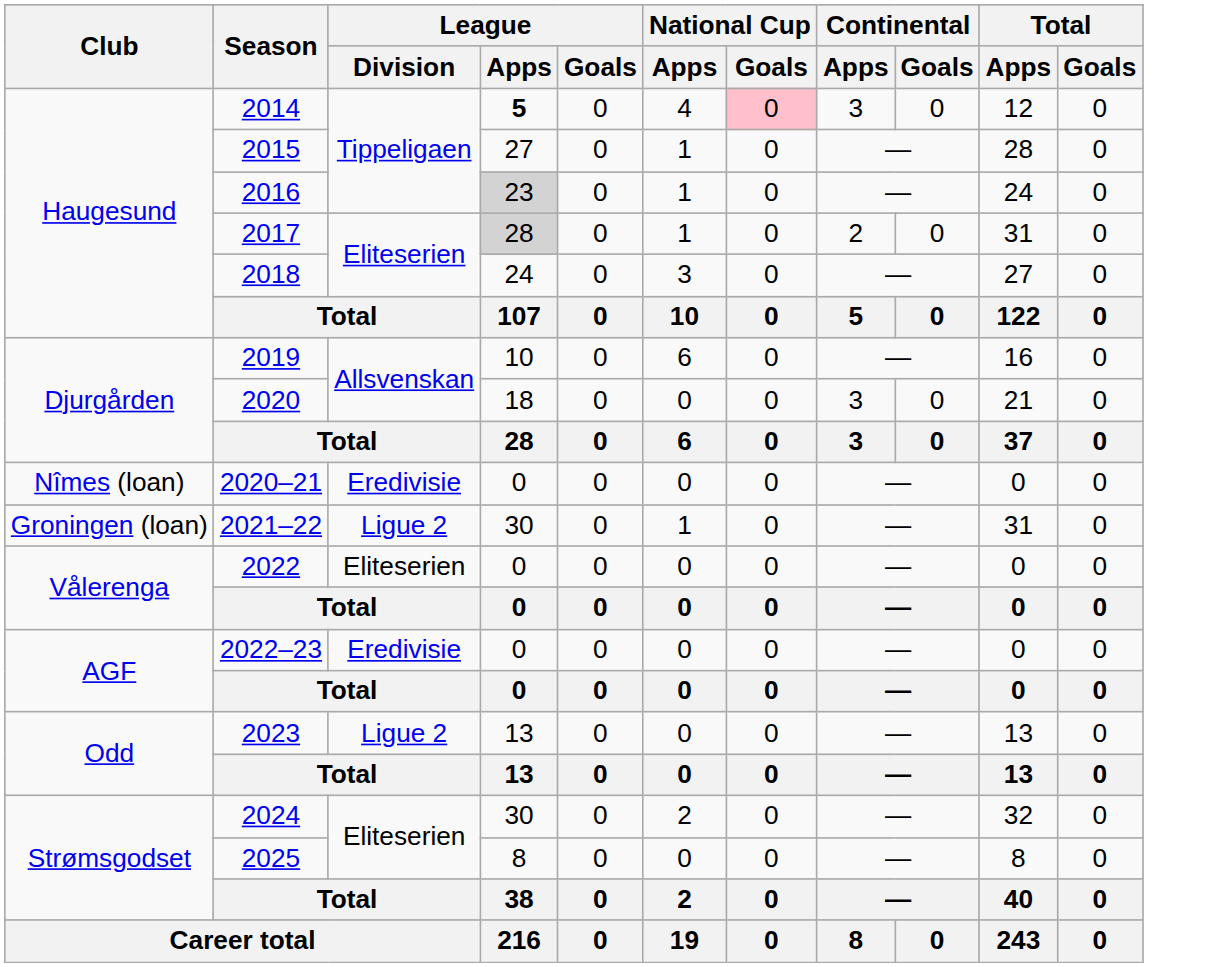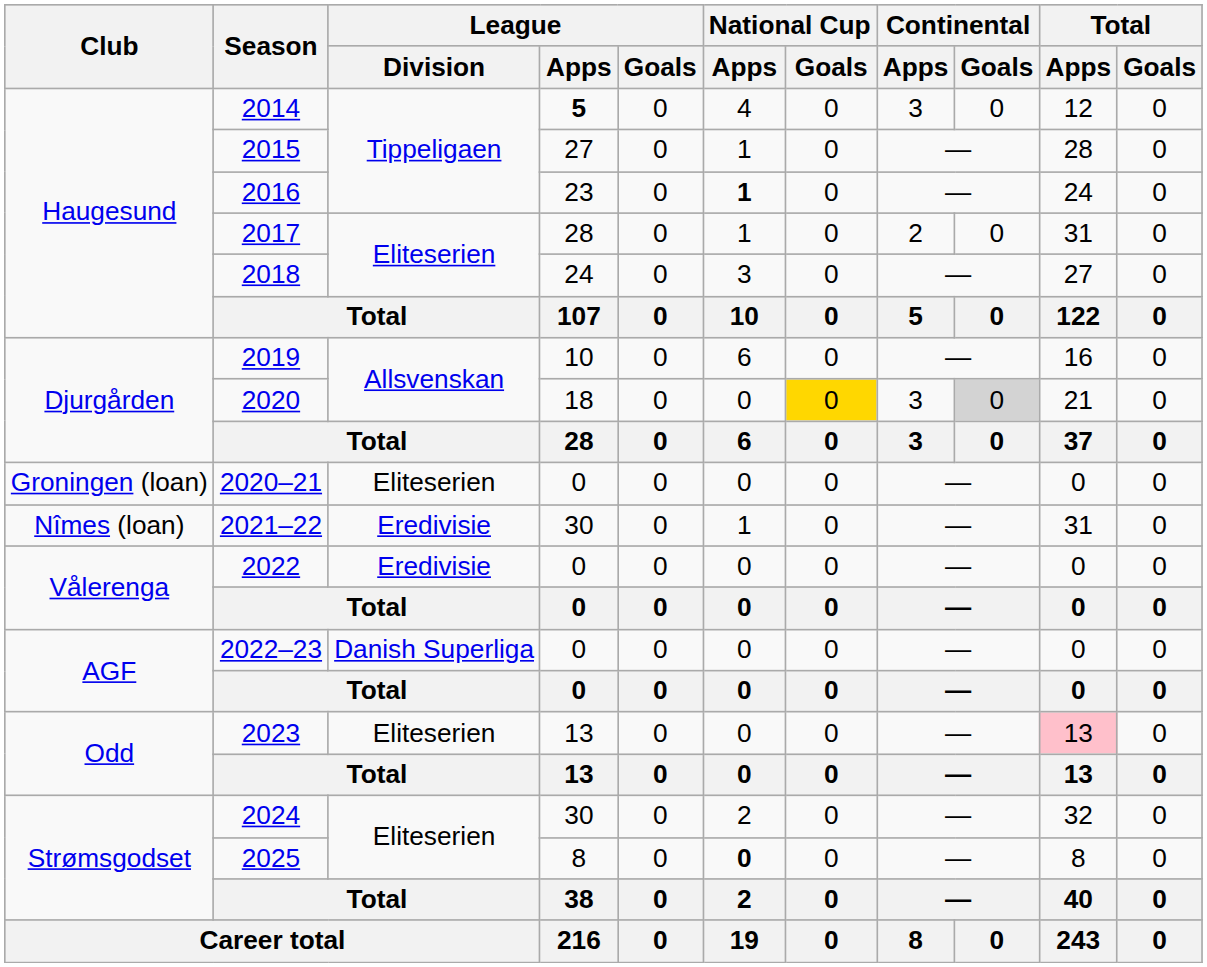2014 | National Cup / Goals: pink background -> no background
2016 | League / Apps: lightgrey background -> no background
2016 | National Cup / Apps: normal -> bold
2017 | League / Apps: lightgrey background -> no background
2020 | National Cup / Goals: no background -> gold background
2020 | Continental / Goals: no background -> lightgrey background
2020–21 | Club: Nîmes (loan) -> Groningen (loan)
2020–21 | League / Division: Eredivisie -> Eliteserien
2021–22 | Club: Groningen (loan) -> Nîmes (loan)
2021–22 | League / Division: Ligue 2 -> Eredivisie
2022 | League / Division: Eliteserien -> Eredivisie
2022–23 | League / Division: Eredivisie -> Danish Superliga
2023 | League / Division: Ligue 2 -> Eliteserien
2023 | Total / Apps: no background -> pink background
2025 | National Cup / Apps: normal -> bold
